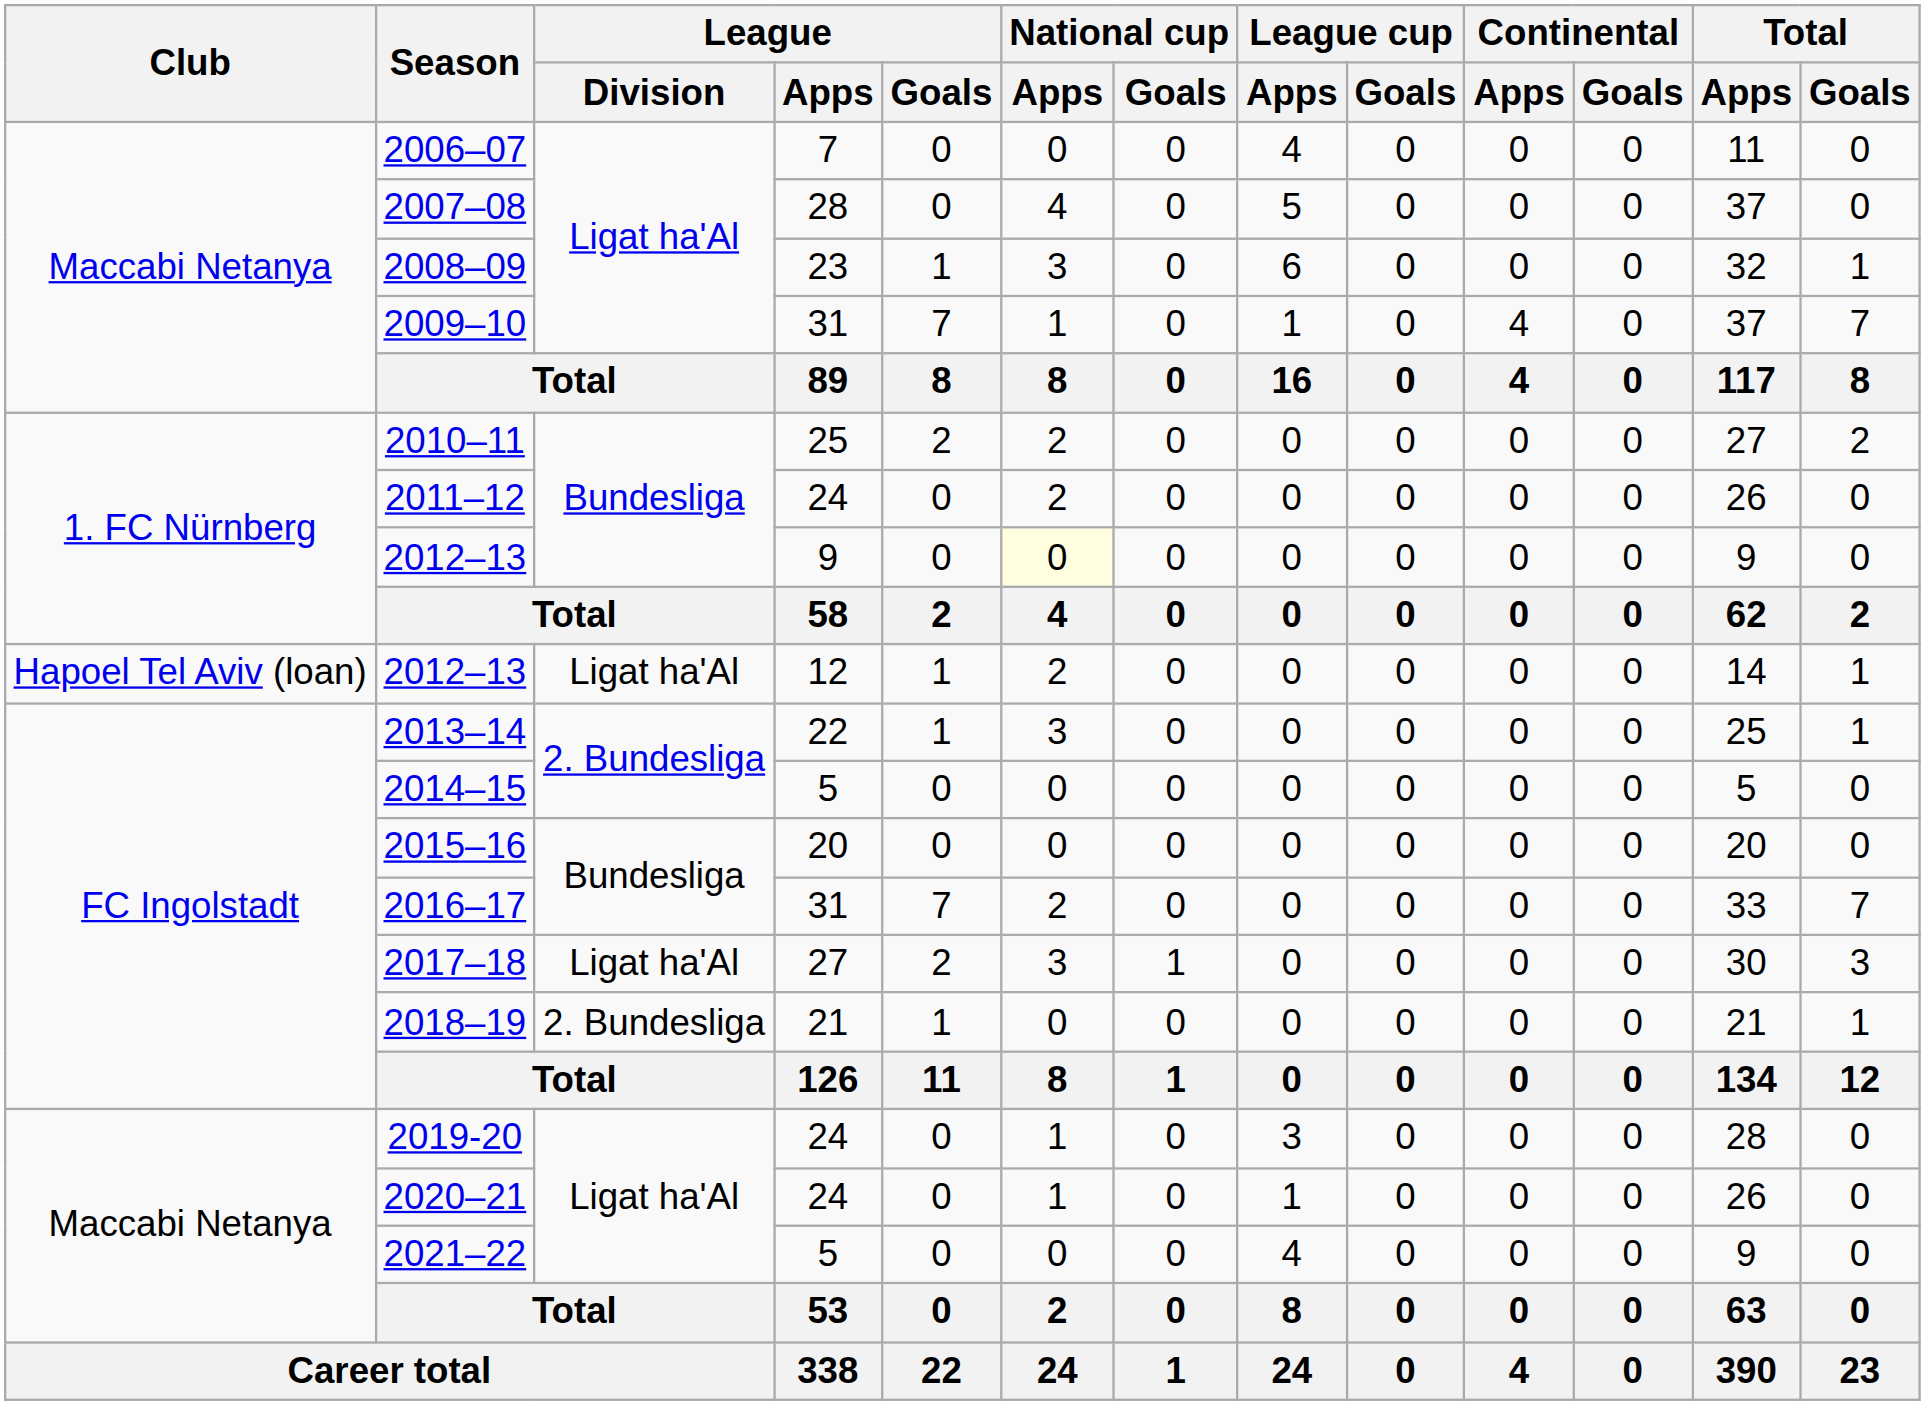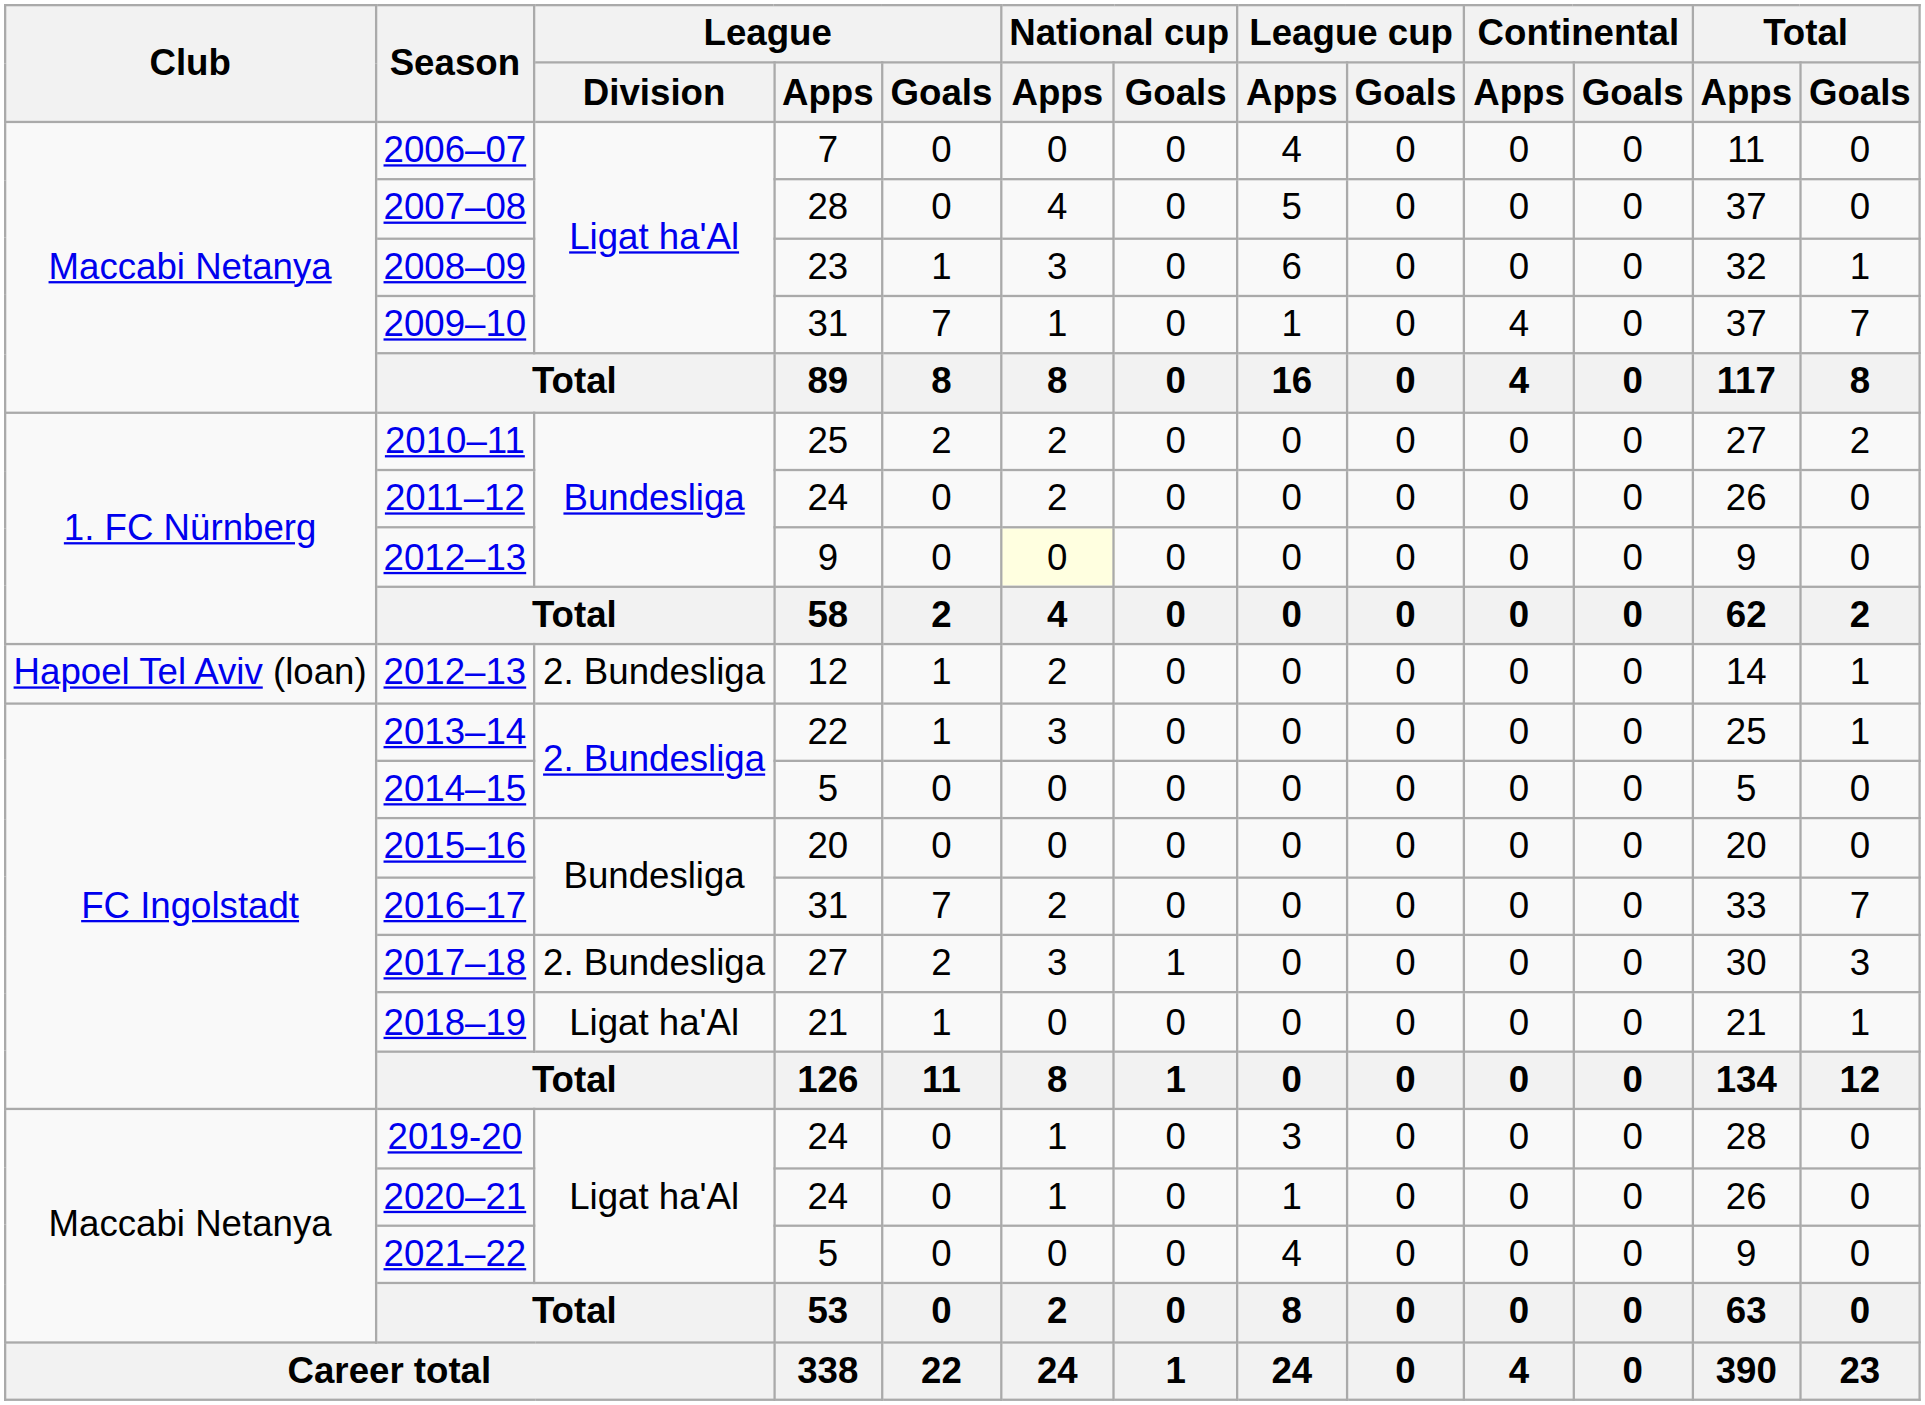2012–13 / 12 | League / Division: Ligat ha'Al -> 2. Bundesliga
2017–18 | League / Division: Ligat ha'Al -> 2. Bundesliga
2018–19 | League / Division: 2. Bundesliga -> Ligat ha'Al
